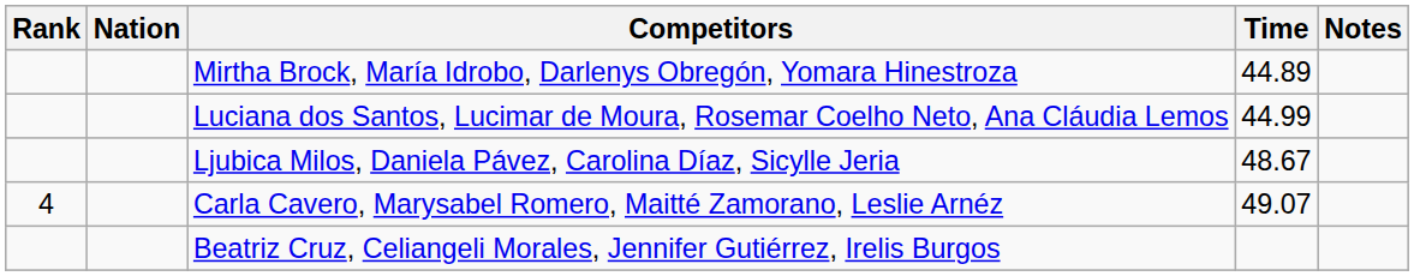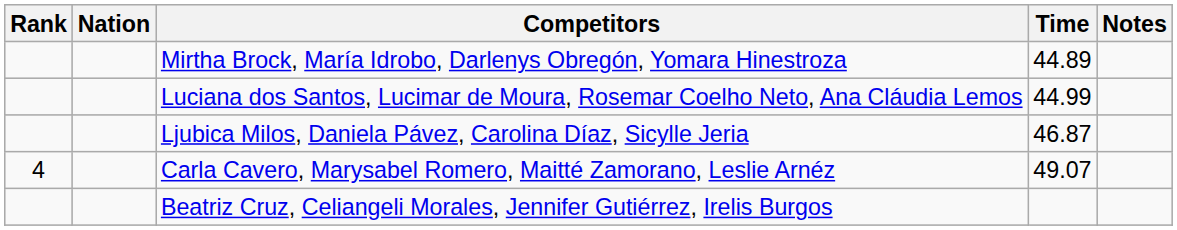Ljubica Milos, Daniela Pávez, Carolina Díaz, Sicylle Jeria | Time: 48.67 -> 46.87
